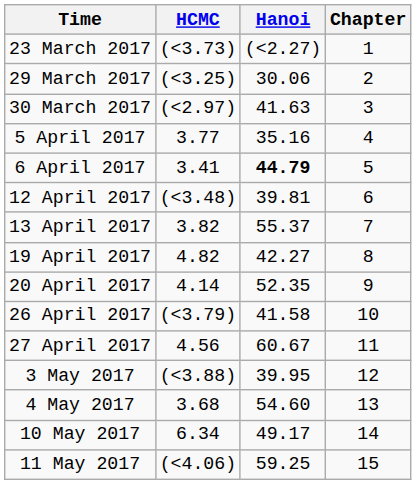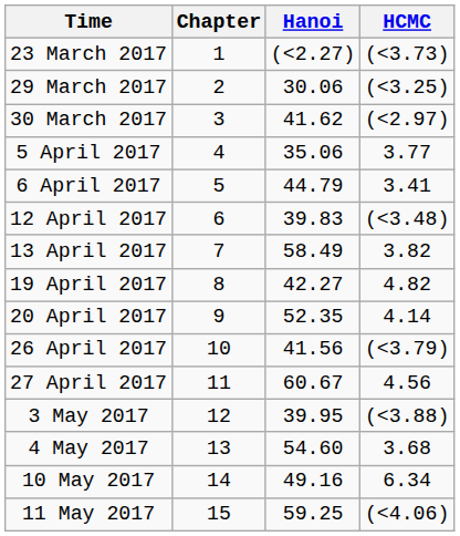columns swapped: Chapter <-> HCMC
30 March 2017 | Hanoi: 41.63 -> 41.62
5 April 2017 | Hanoi: 35.16 -> 35.06
6 April 2017 | Hanoi: bold -> normal
12 April 2017 | Hanoi: 39.81 -> 39.83
13 April 2017 | Hanoi: 55.37 -> 58.49
26 April 2017 | Hanoi: 41.58 -> 41.56
10 May 2017 | Hanoi: 49.17 -> 49.16
